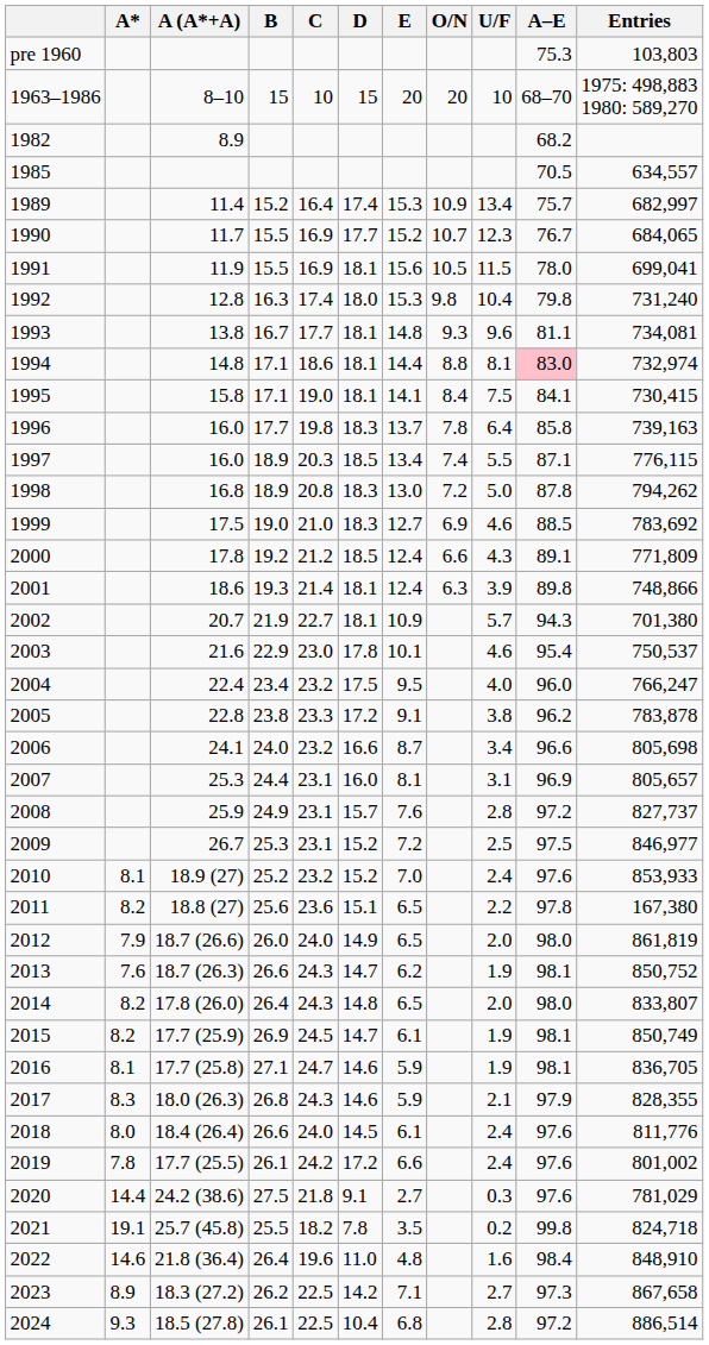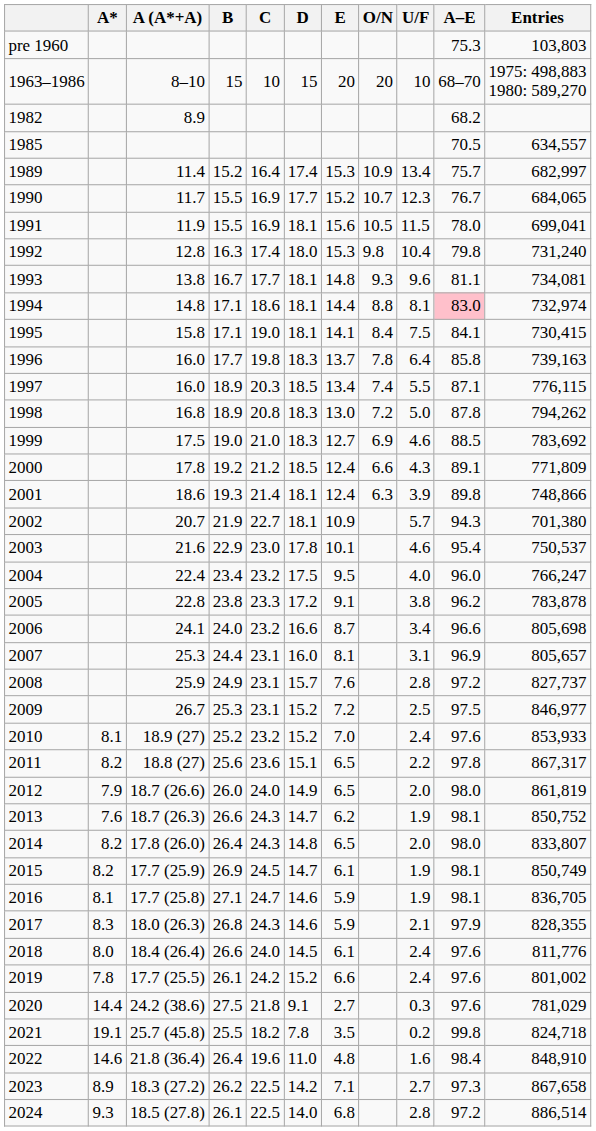2011 | Entries: 167,380 -> 867,317
2019 | D: 17.2 -> 15.2
2024 | D: 10.4 -> 14.0
